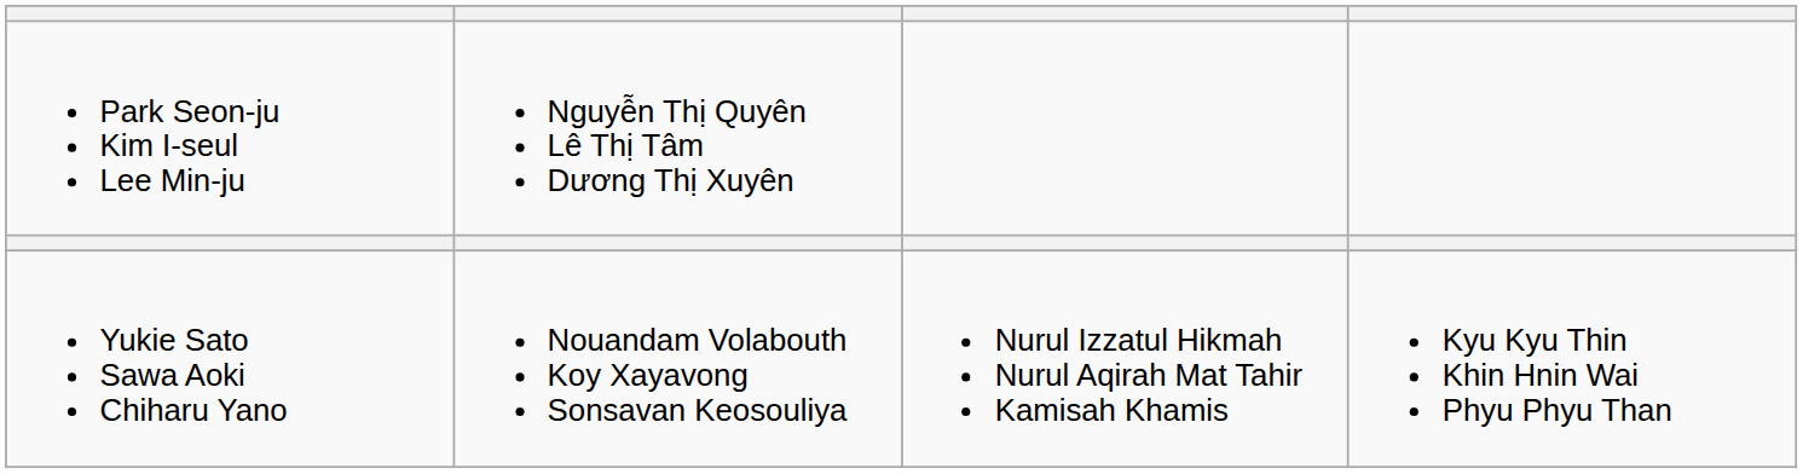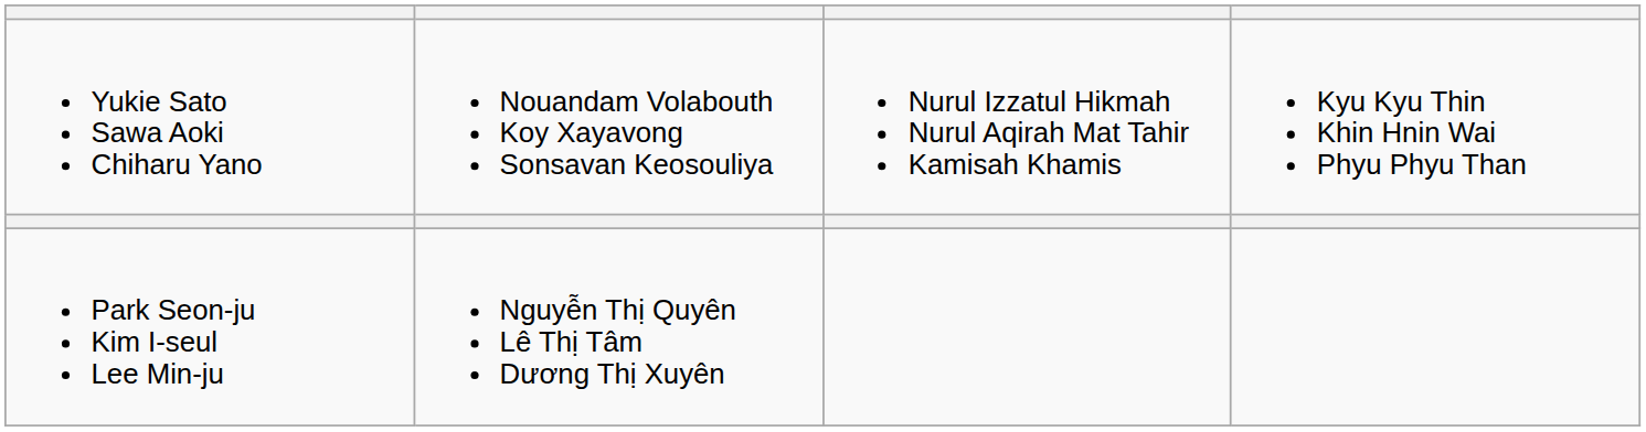rows swapped: Yukie Sato Sawa Aoki Chiharu Yano <-> Park Seon-ju Kim I-seul Lee Min-ju
